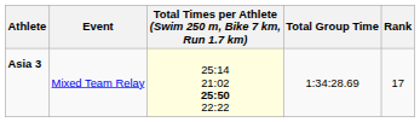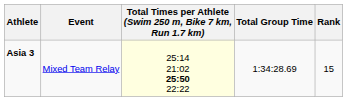Asia 3 | Rank: 17 -> 15
